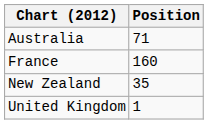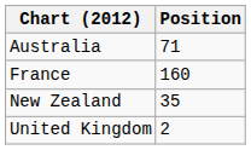United Kingdom | Position: 1 -> 2
